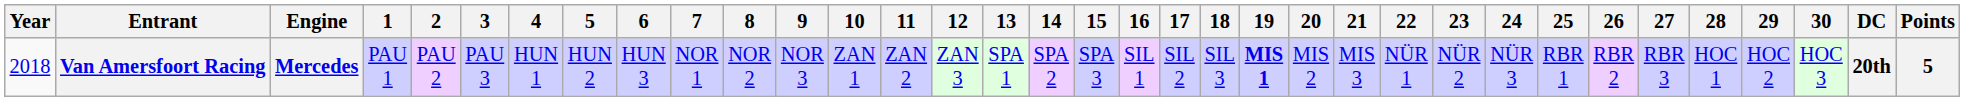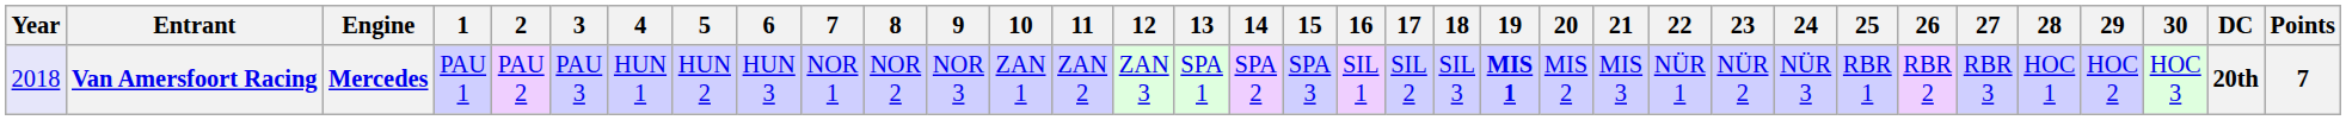Van Amersfoort Racing | Year: no background -> lavender background
Van Amersfoort Racing | Points: 5 -> 7
